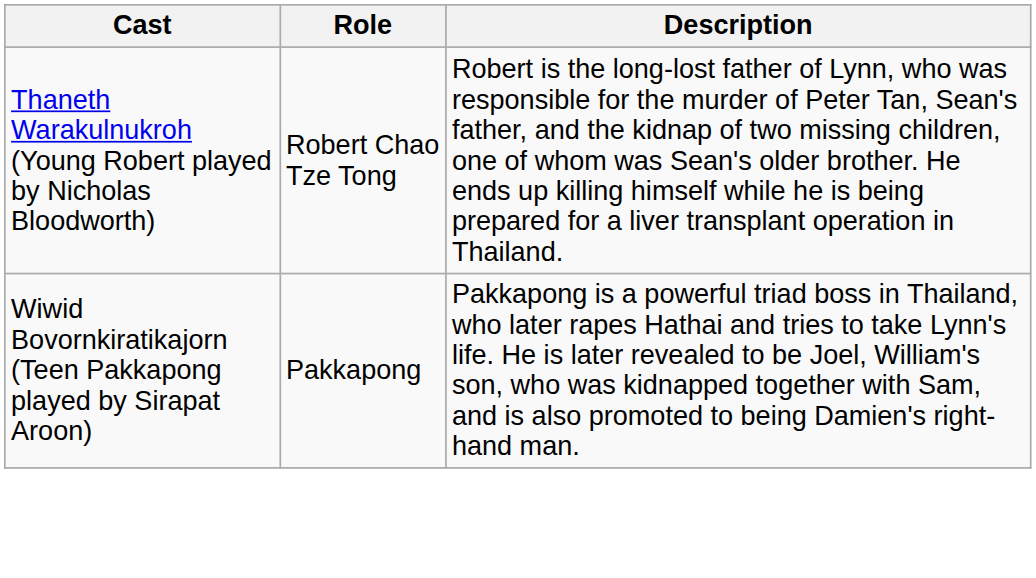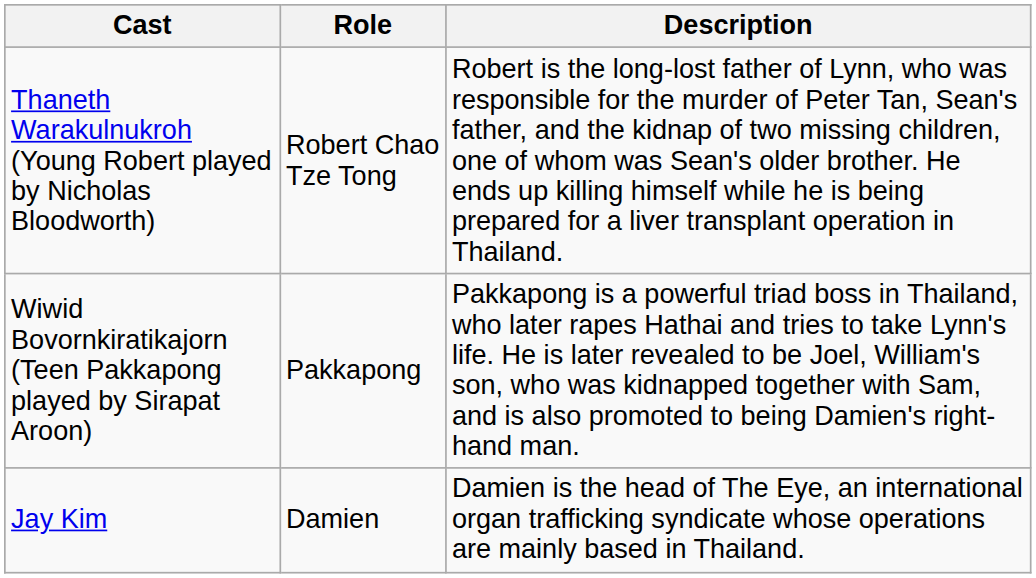+ row: Jay Kim | Damien | Damien is the head of The Eye, an international organ trafficking syndicate whose operations are mainly based in Thailand.
